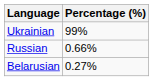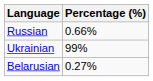rows swapped: Ukrainian <-> Russian
